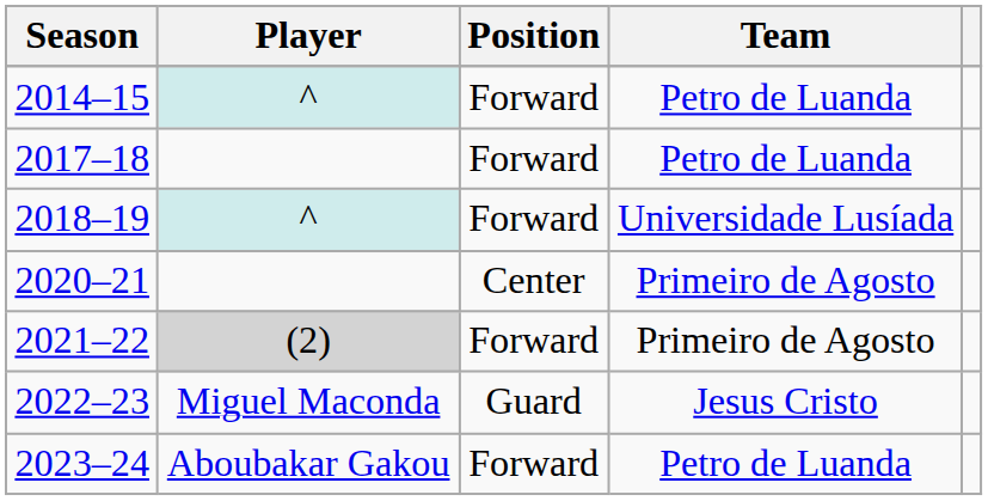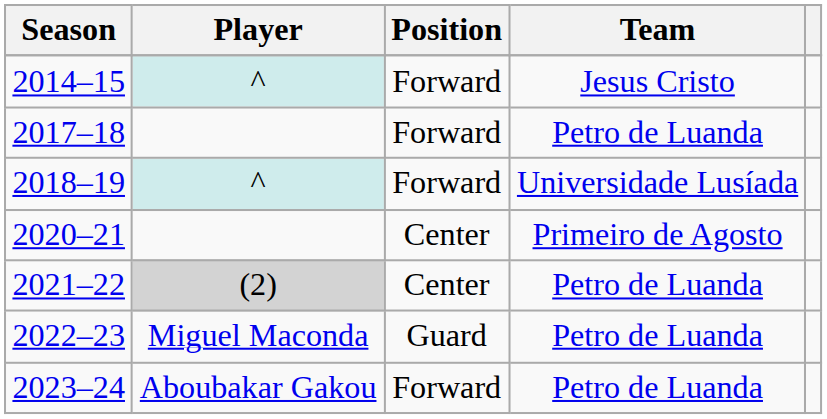2014–15 | Team: Petro de Luanda -> Jesus Cristo
2021–22 | Position: Forward -> Center
2021–22 | Team: Primeiro de Agosto -> Petro de Luanda
2022–23 | Team: Jesus Cristo -> Petro de Luanda
